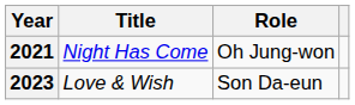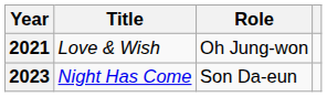2021 | Title: Night Has Come -> Love & Wish
2023 | Title: Love & Wish -> Night Has Come
